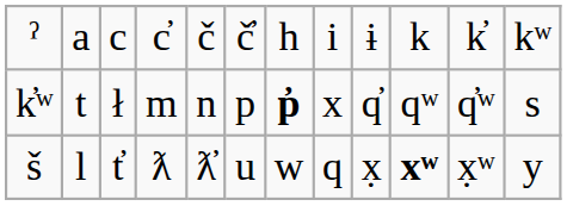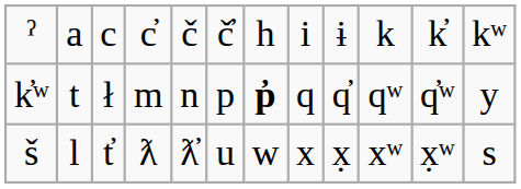k̓ʷ | column 8: x -> q
k̓ʷ | column 12: s -> y
š | column 8: q -> x
š | column 10: bold -> normal
š | column 12: y -> s
